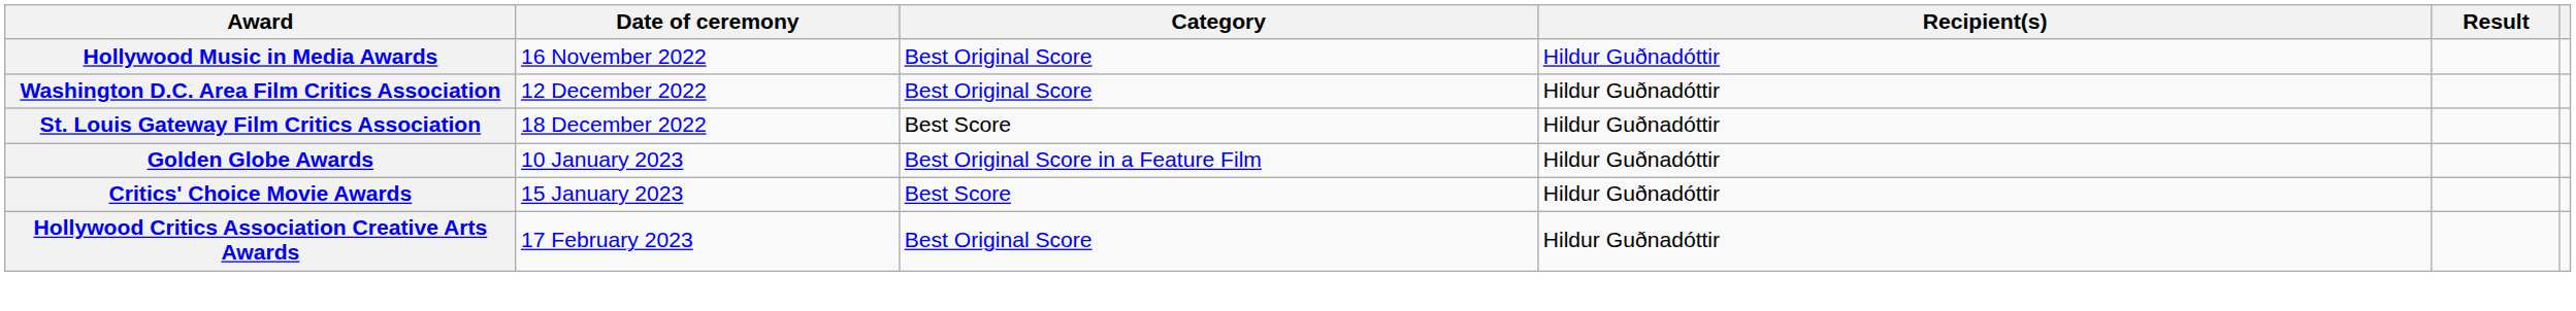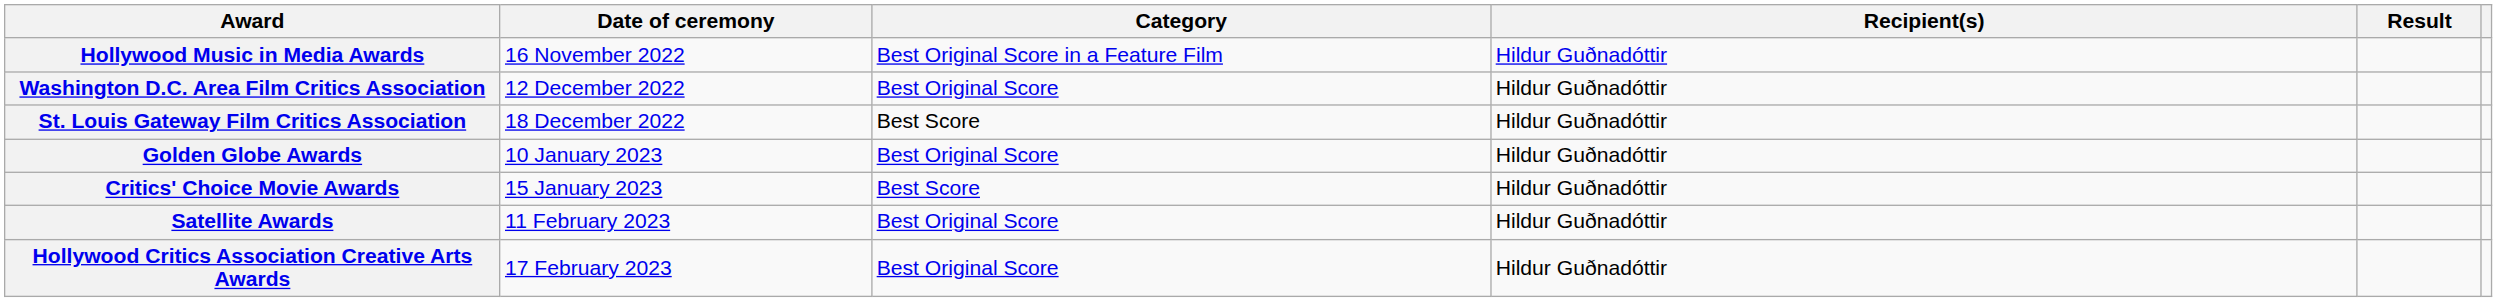Hollywood Music in Media Awards | Category: Best Original Score -> Best Original Score in a Feature Film
Golden Globe Awards | Category: Best Original Score in a Feature Film -> Best Original Score
+ row: Satellite Awards | 11 February 2023 | Best Original Score | Hildur Guðnadóttir
